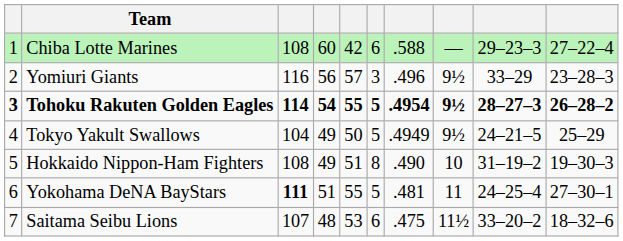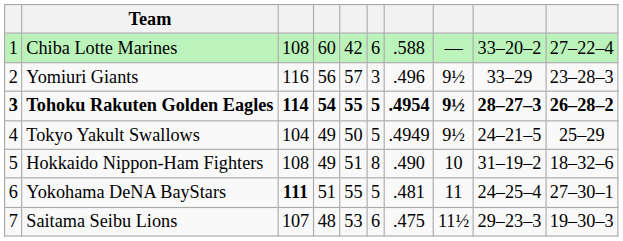Chiba Lotte Marines | column 9: 29–23–3 -> 33–20–2
Hokkaido Nippon-Ham Fighters | column 10: 19–30–3 -> 18–32–6
Saitama Seibu Lions | column 9: 33–20–2 -> 29–23–3
Saitama Seibu Lions | column 10: 18–32–6 -> 19–30–3
